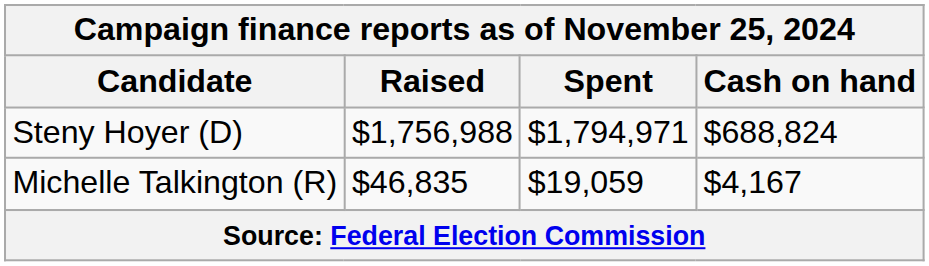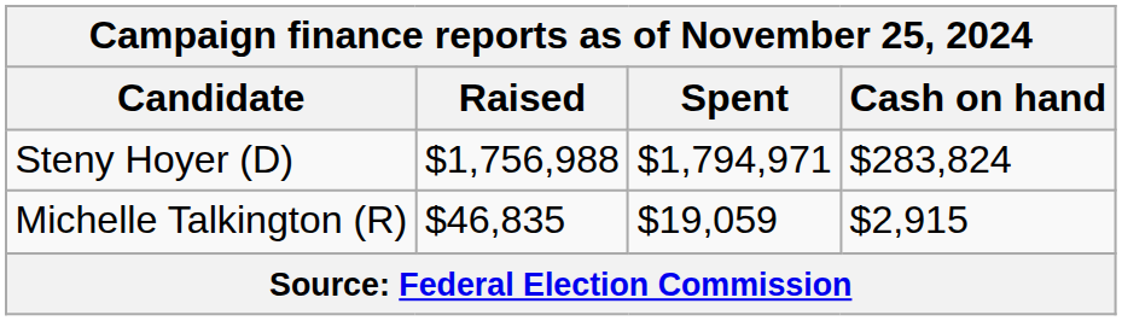Steny Hoyer (D) | Cash on hand: $688,824 -> $283,824
Michelle Talkington (R) | Cash on hand: $4,167 -> $2,915
